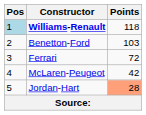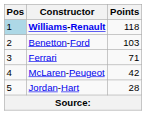Ferrari | Points: 72 -> 71
Jordan-Hart | Points: lightsalmon background -> no background
